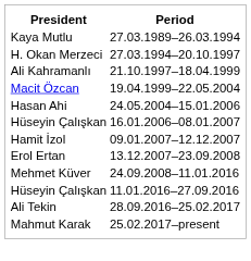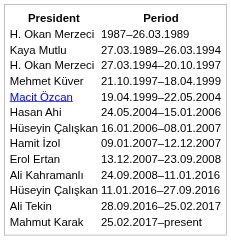+ row: H. Okan Merzeci | 1987–26.03.1989
21.10.1997–18.04.1999 | President: Ali Kahramanlı -> Mehmet Küver
24.09.2008–11.01.2016 | President: Mehmet Küver -> Ali Kahramanlı
